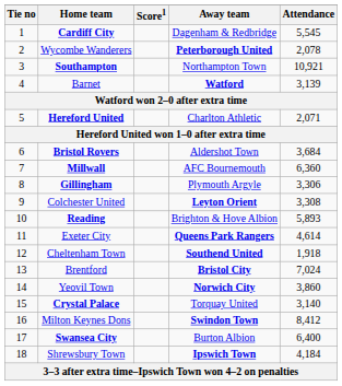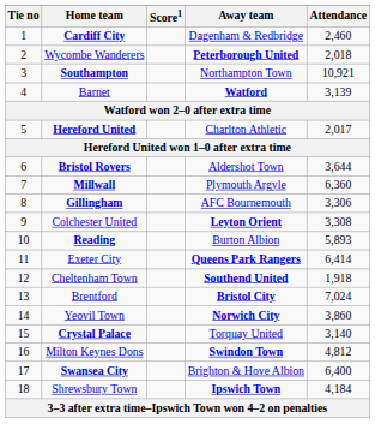Cardiff City | Attendance: 5,545 -> 2,460
Wycombe Wanderers | Attendance: 2,078 -> 2,018
Hereford United | Attendance: 2,071 -> 2,017
Bristol Rovers | Attendance: 3,684 -> 3,644
Millwall | Away team: AFC Bournemouth -> Plymouth Argyle
Gillingham | Away team: Plymouth Argyle -> AFC Bournemouth
Reading | Away team: Brighton & Hove Albion -> Burton Albion
Exeter City | Attendance: 4,614 -> 6,414
Milton Keynes Dons | Attendance: 8,412 -> 4,812
Swansea City | Away team: Burton Albion -> Brighton & Hove Albion
